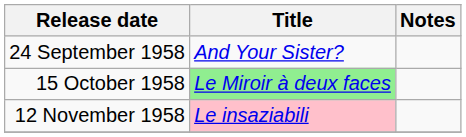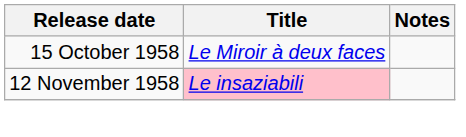- row: 24 September 1958 | And Your Sister?
15 October 1958 | Title: lightgreen background -> no background
